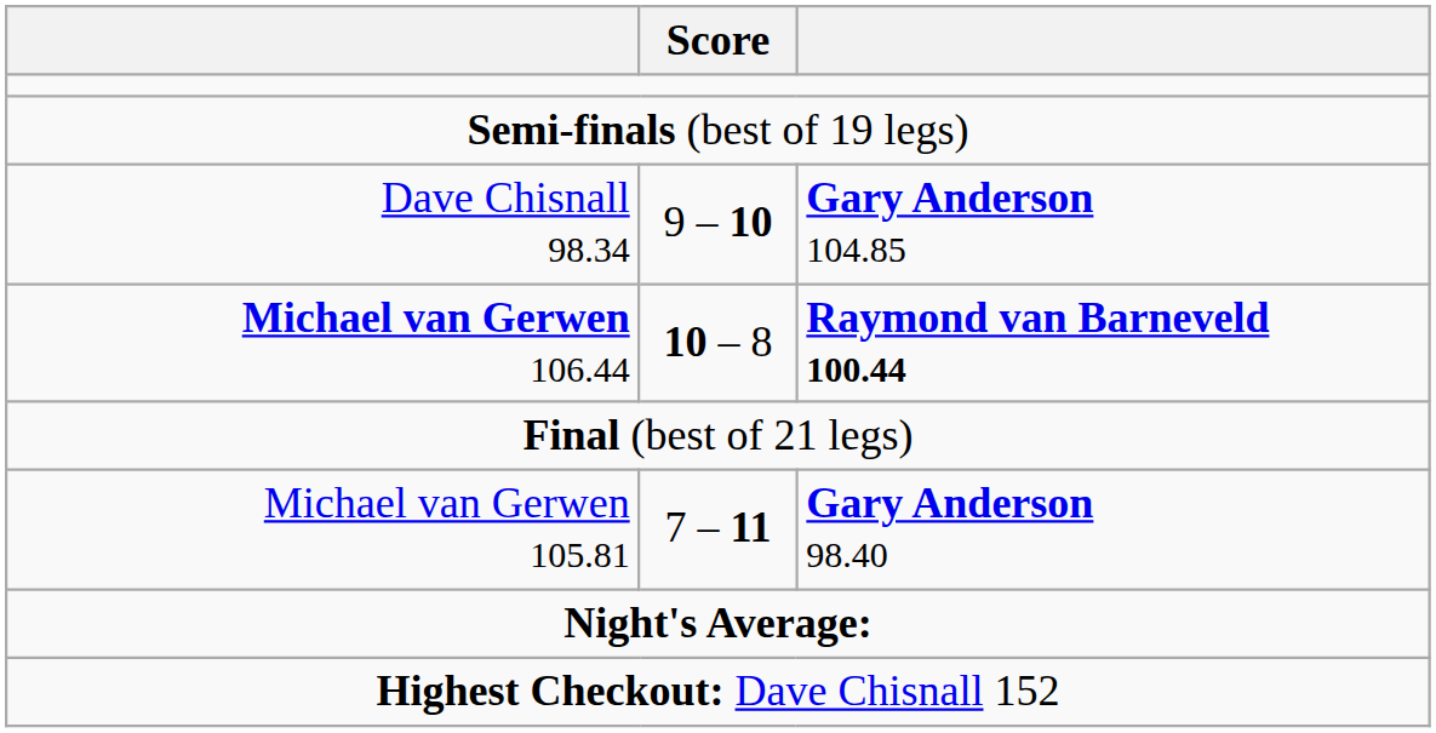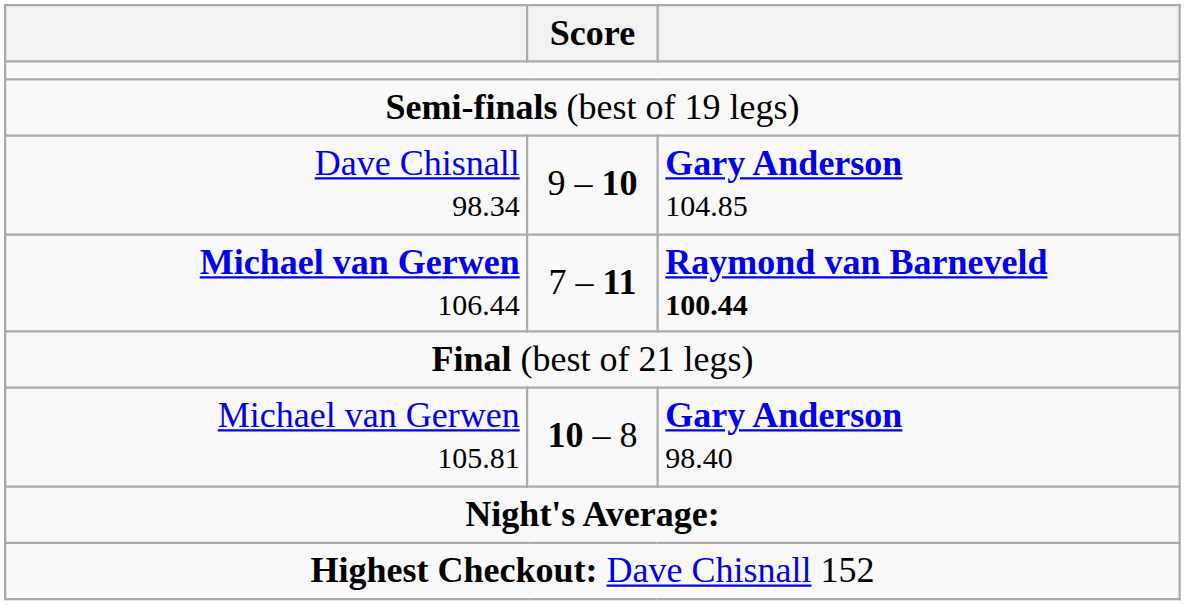Michael van Gerwen 106.44 | Score: 10 – 8 -> 7 – 11
Michael van Gerwen 105.81 | Score: 7 – 11 -> 10 – 8
